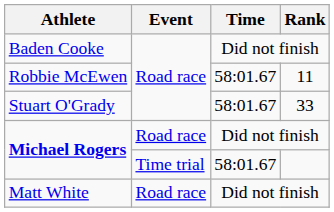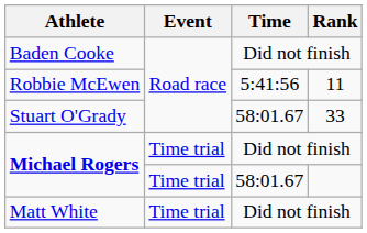Robbie McEwen | Time: 58:01.67 -> 5:41:56
Michael Rogers / Did not finish | Event: Road race -> Time trial
Matt White | Event: Road race -> Time trial
